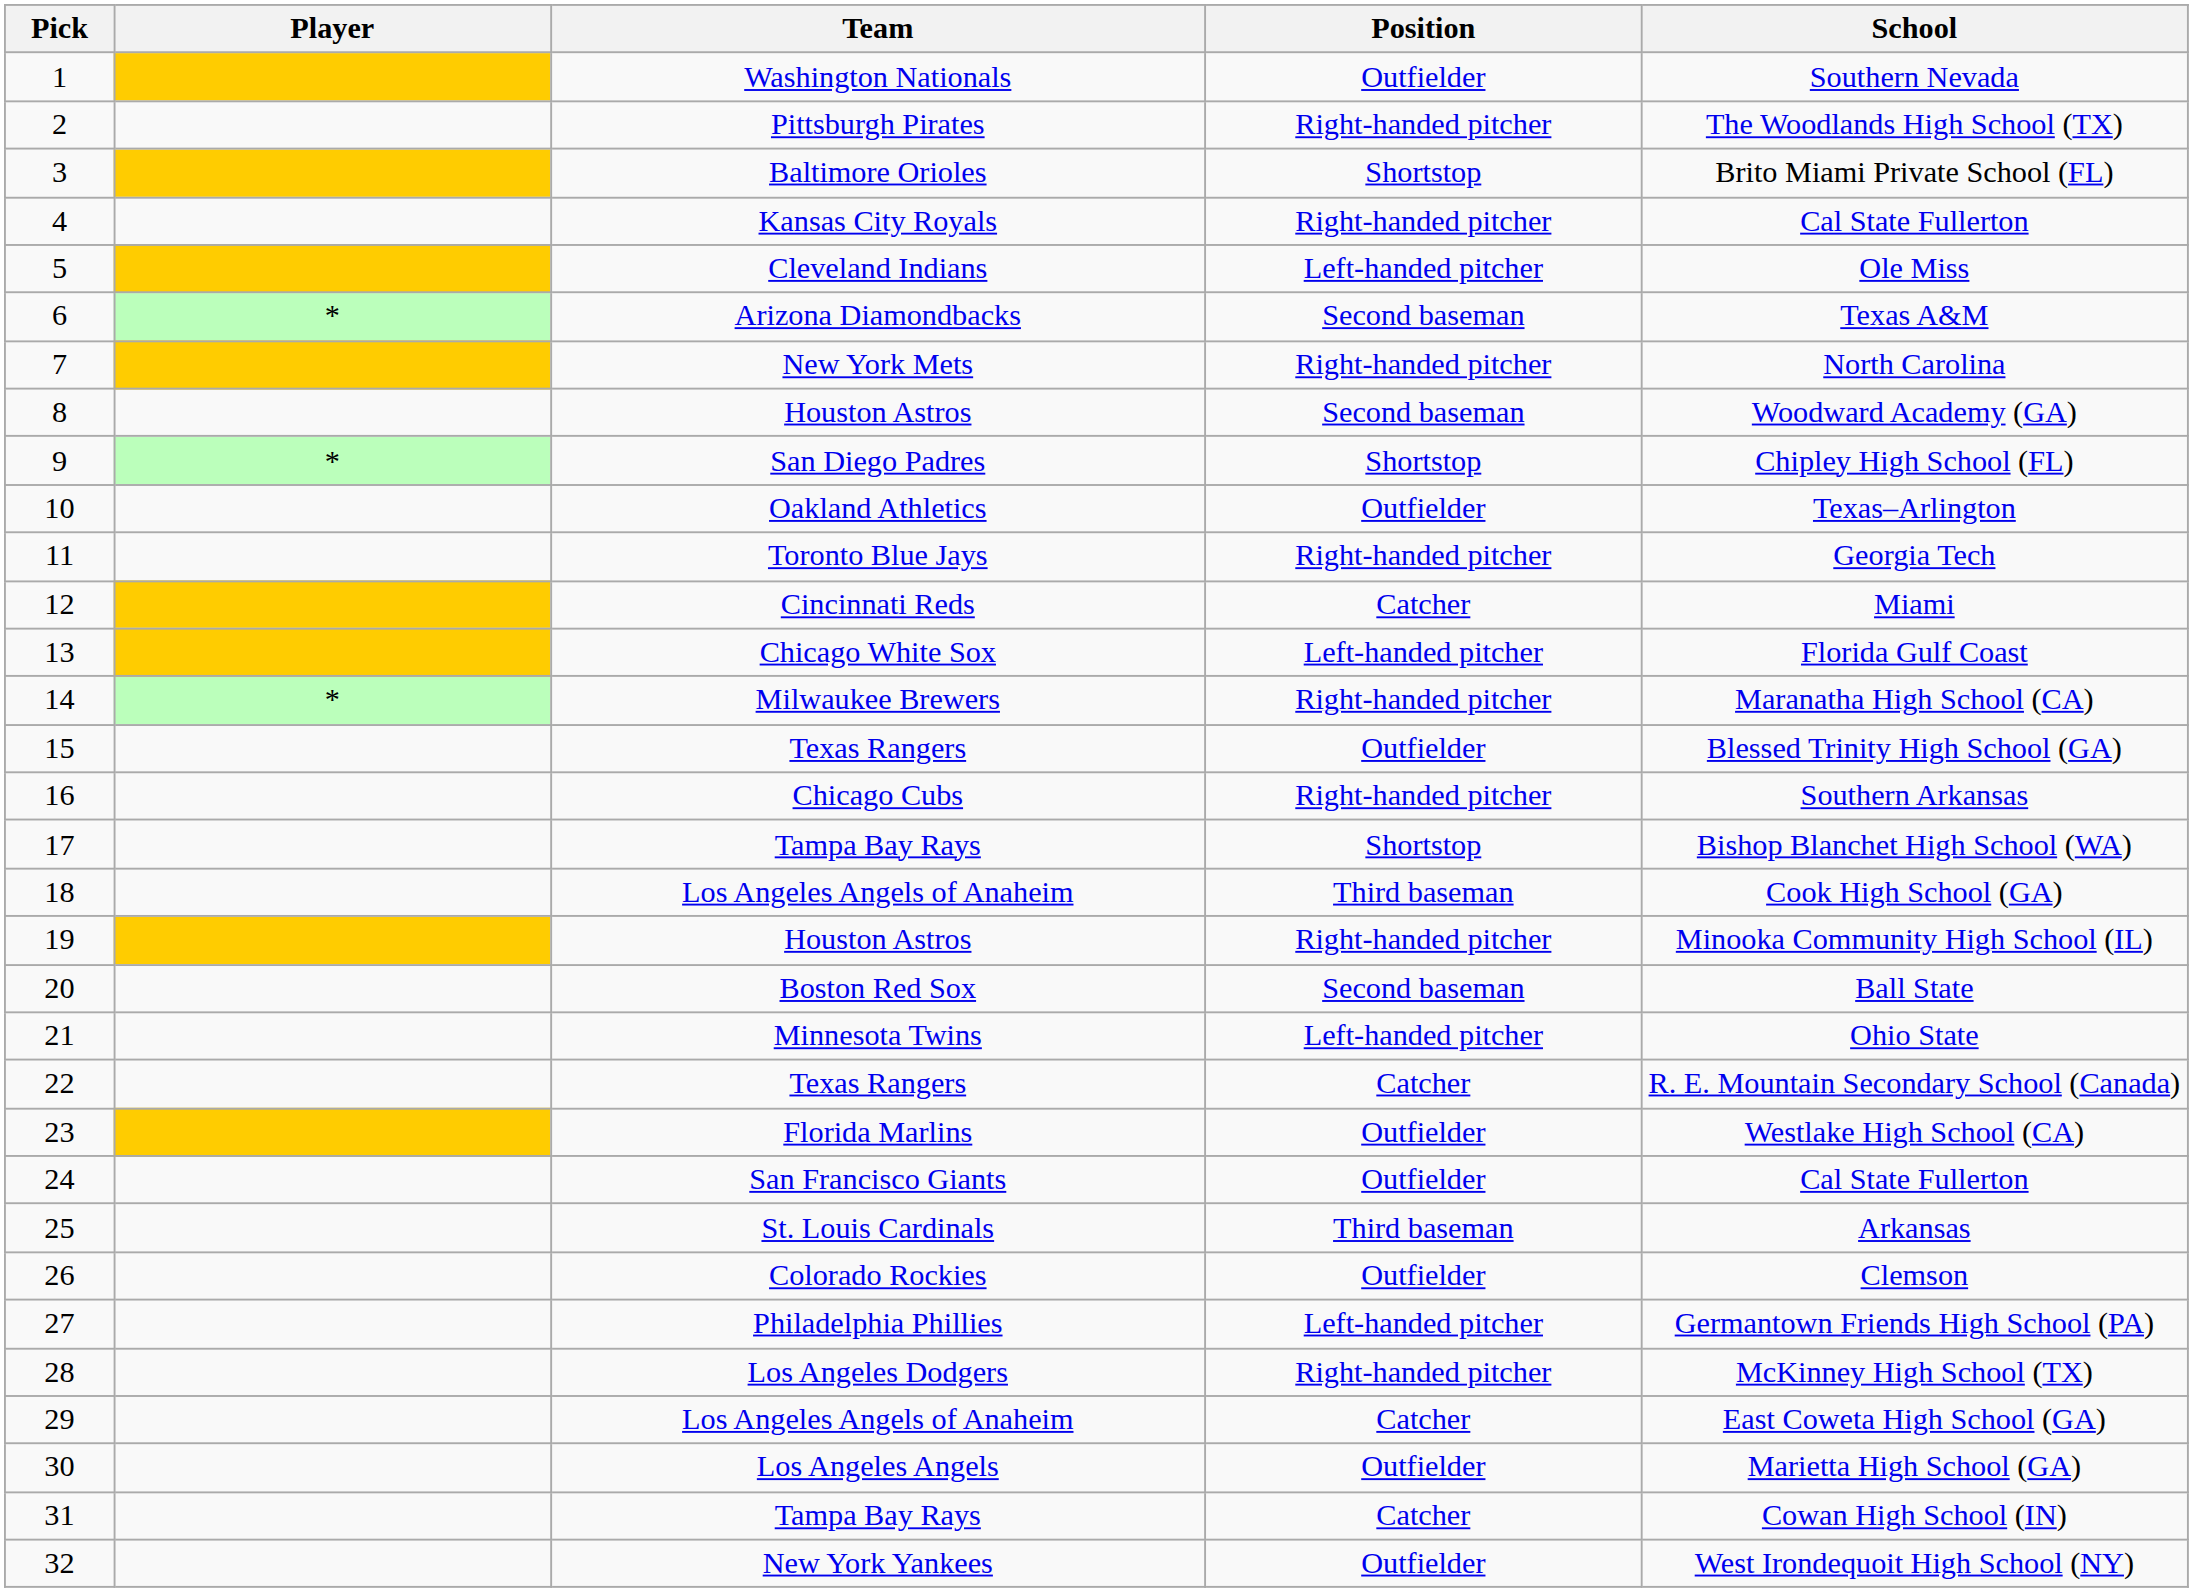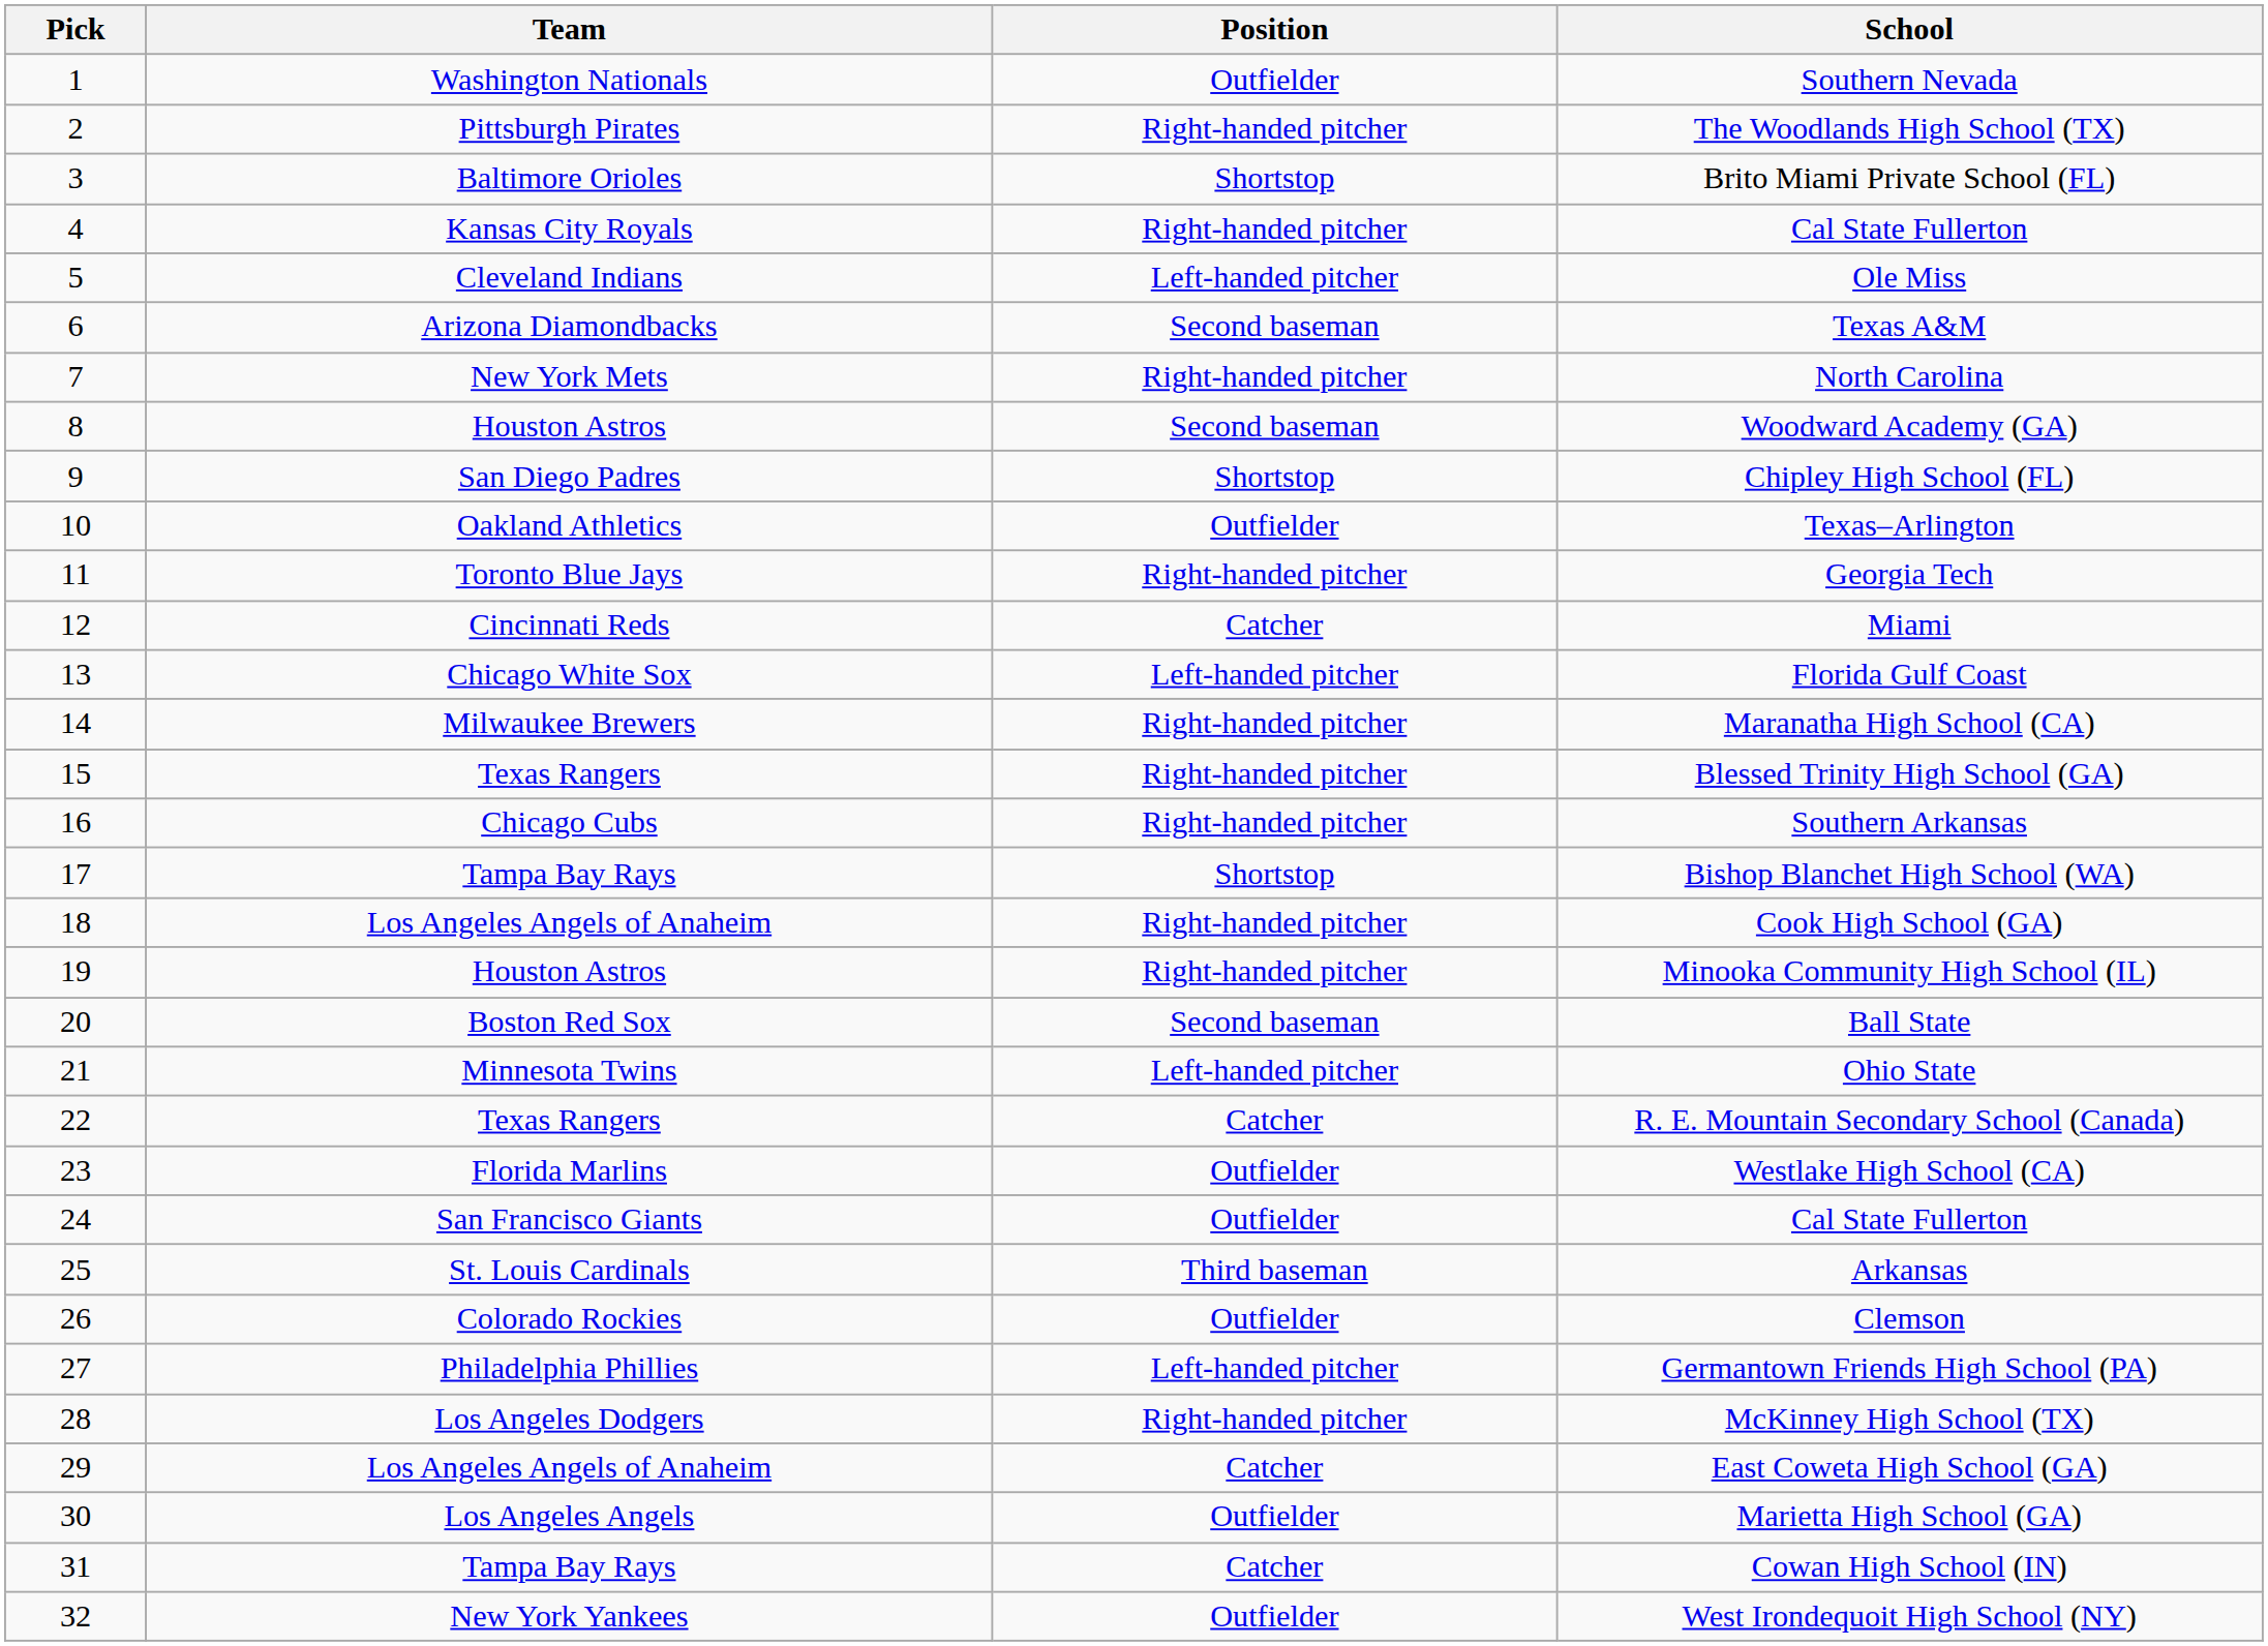- column: Player | * | * | *
15 | Position: Outfielder -> Right-handed pitcher
18 | Position: Third baseman -> Right-handed pitcher
